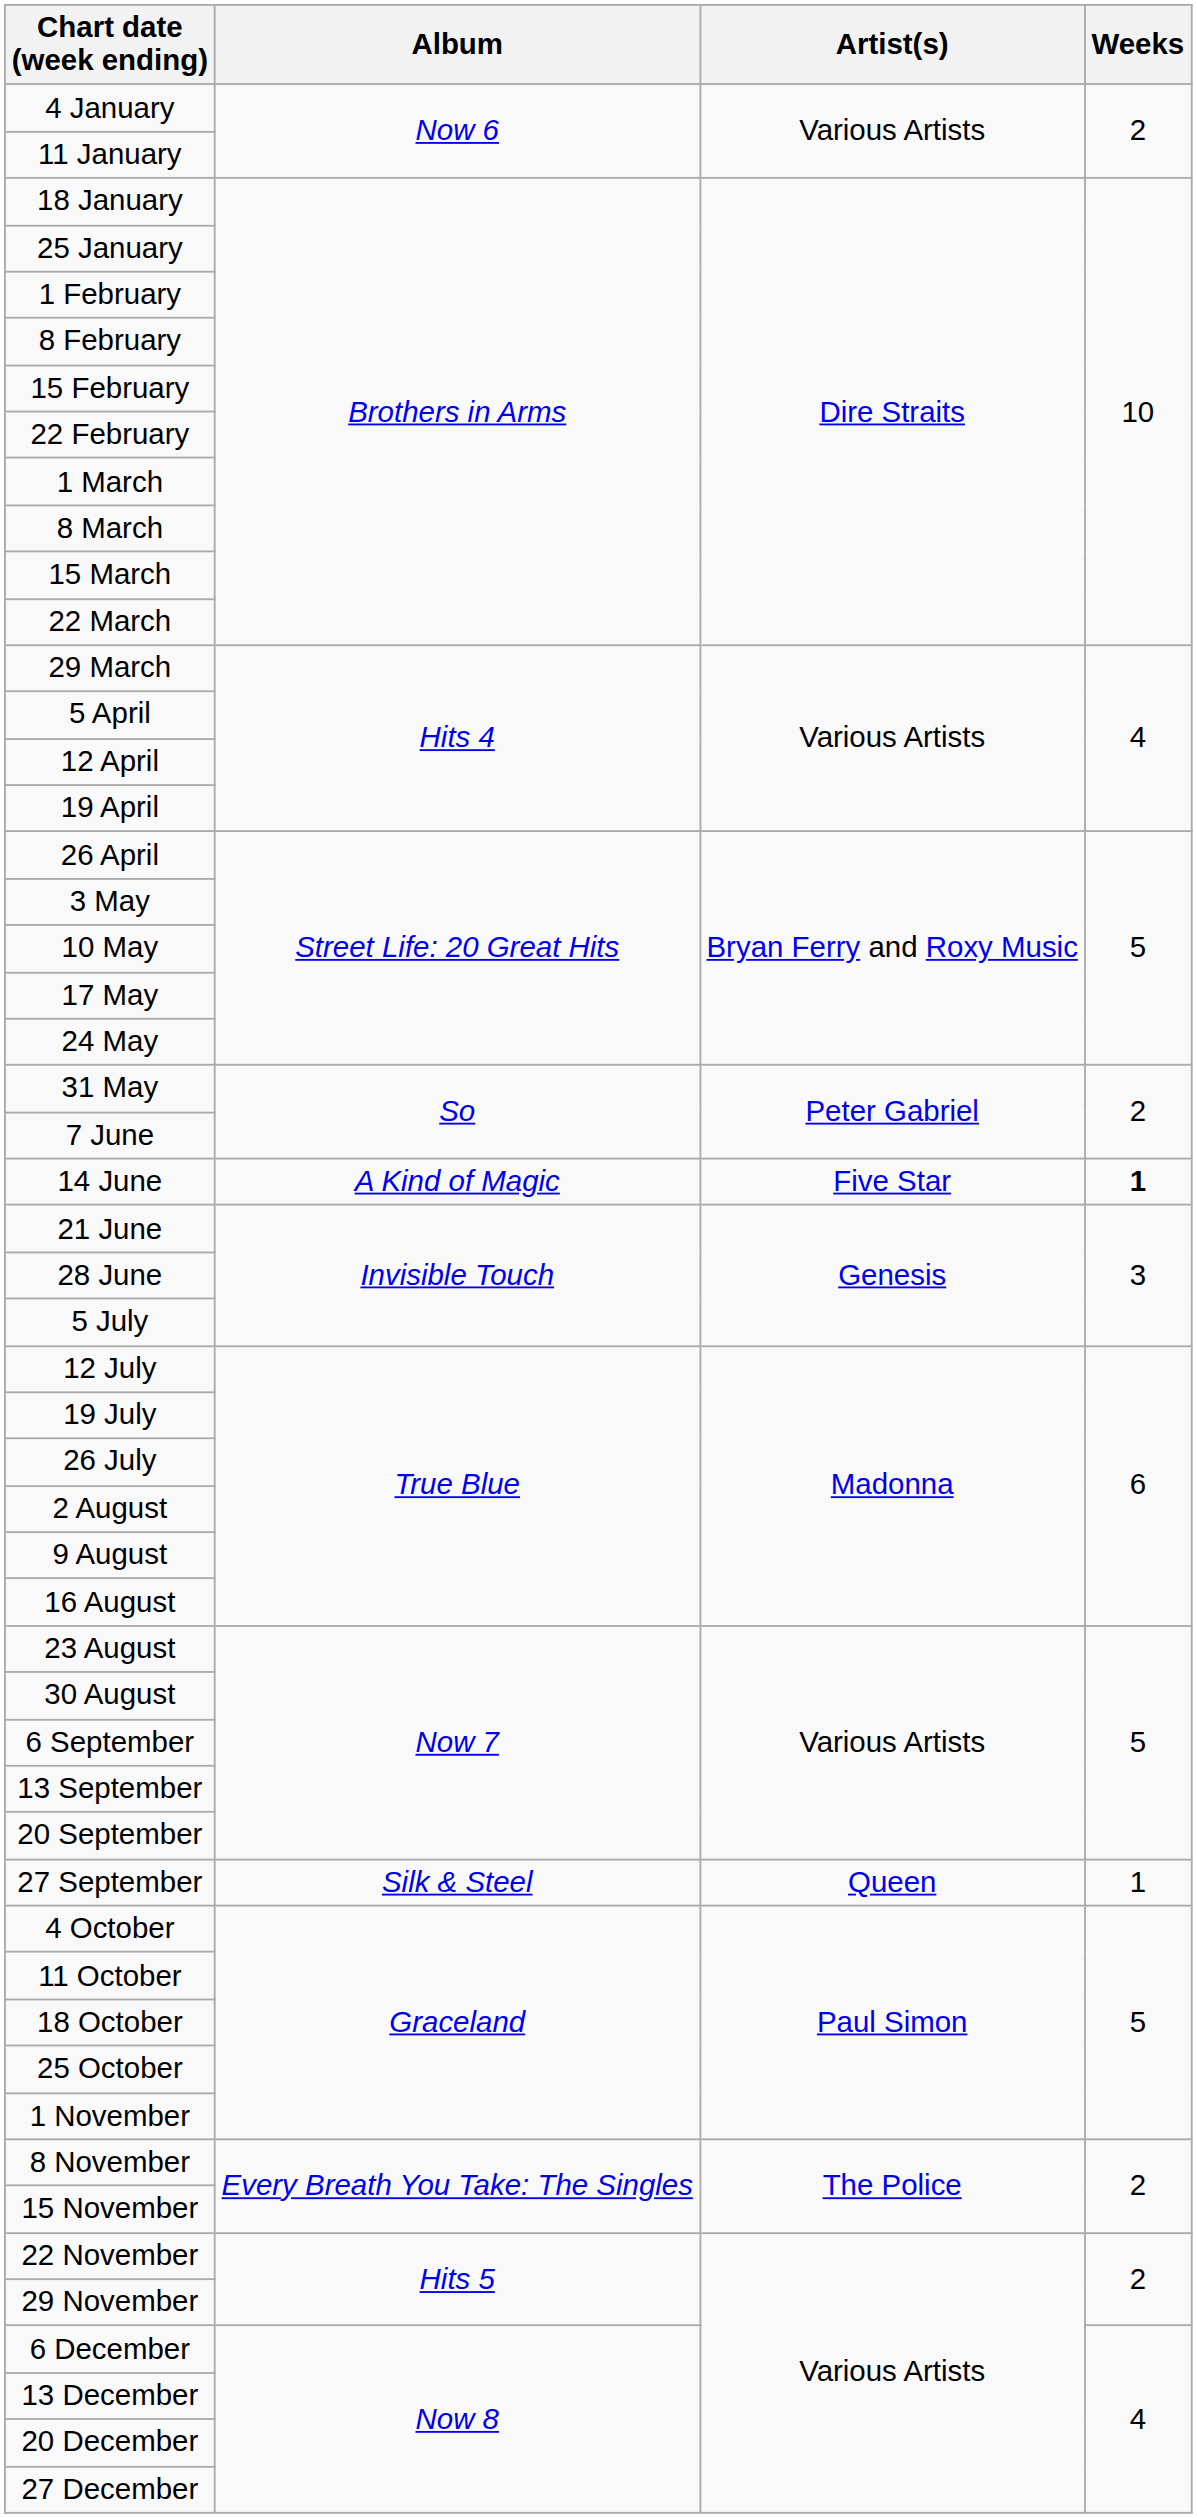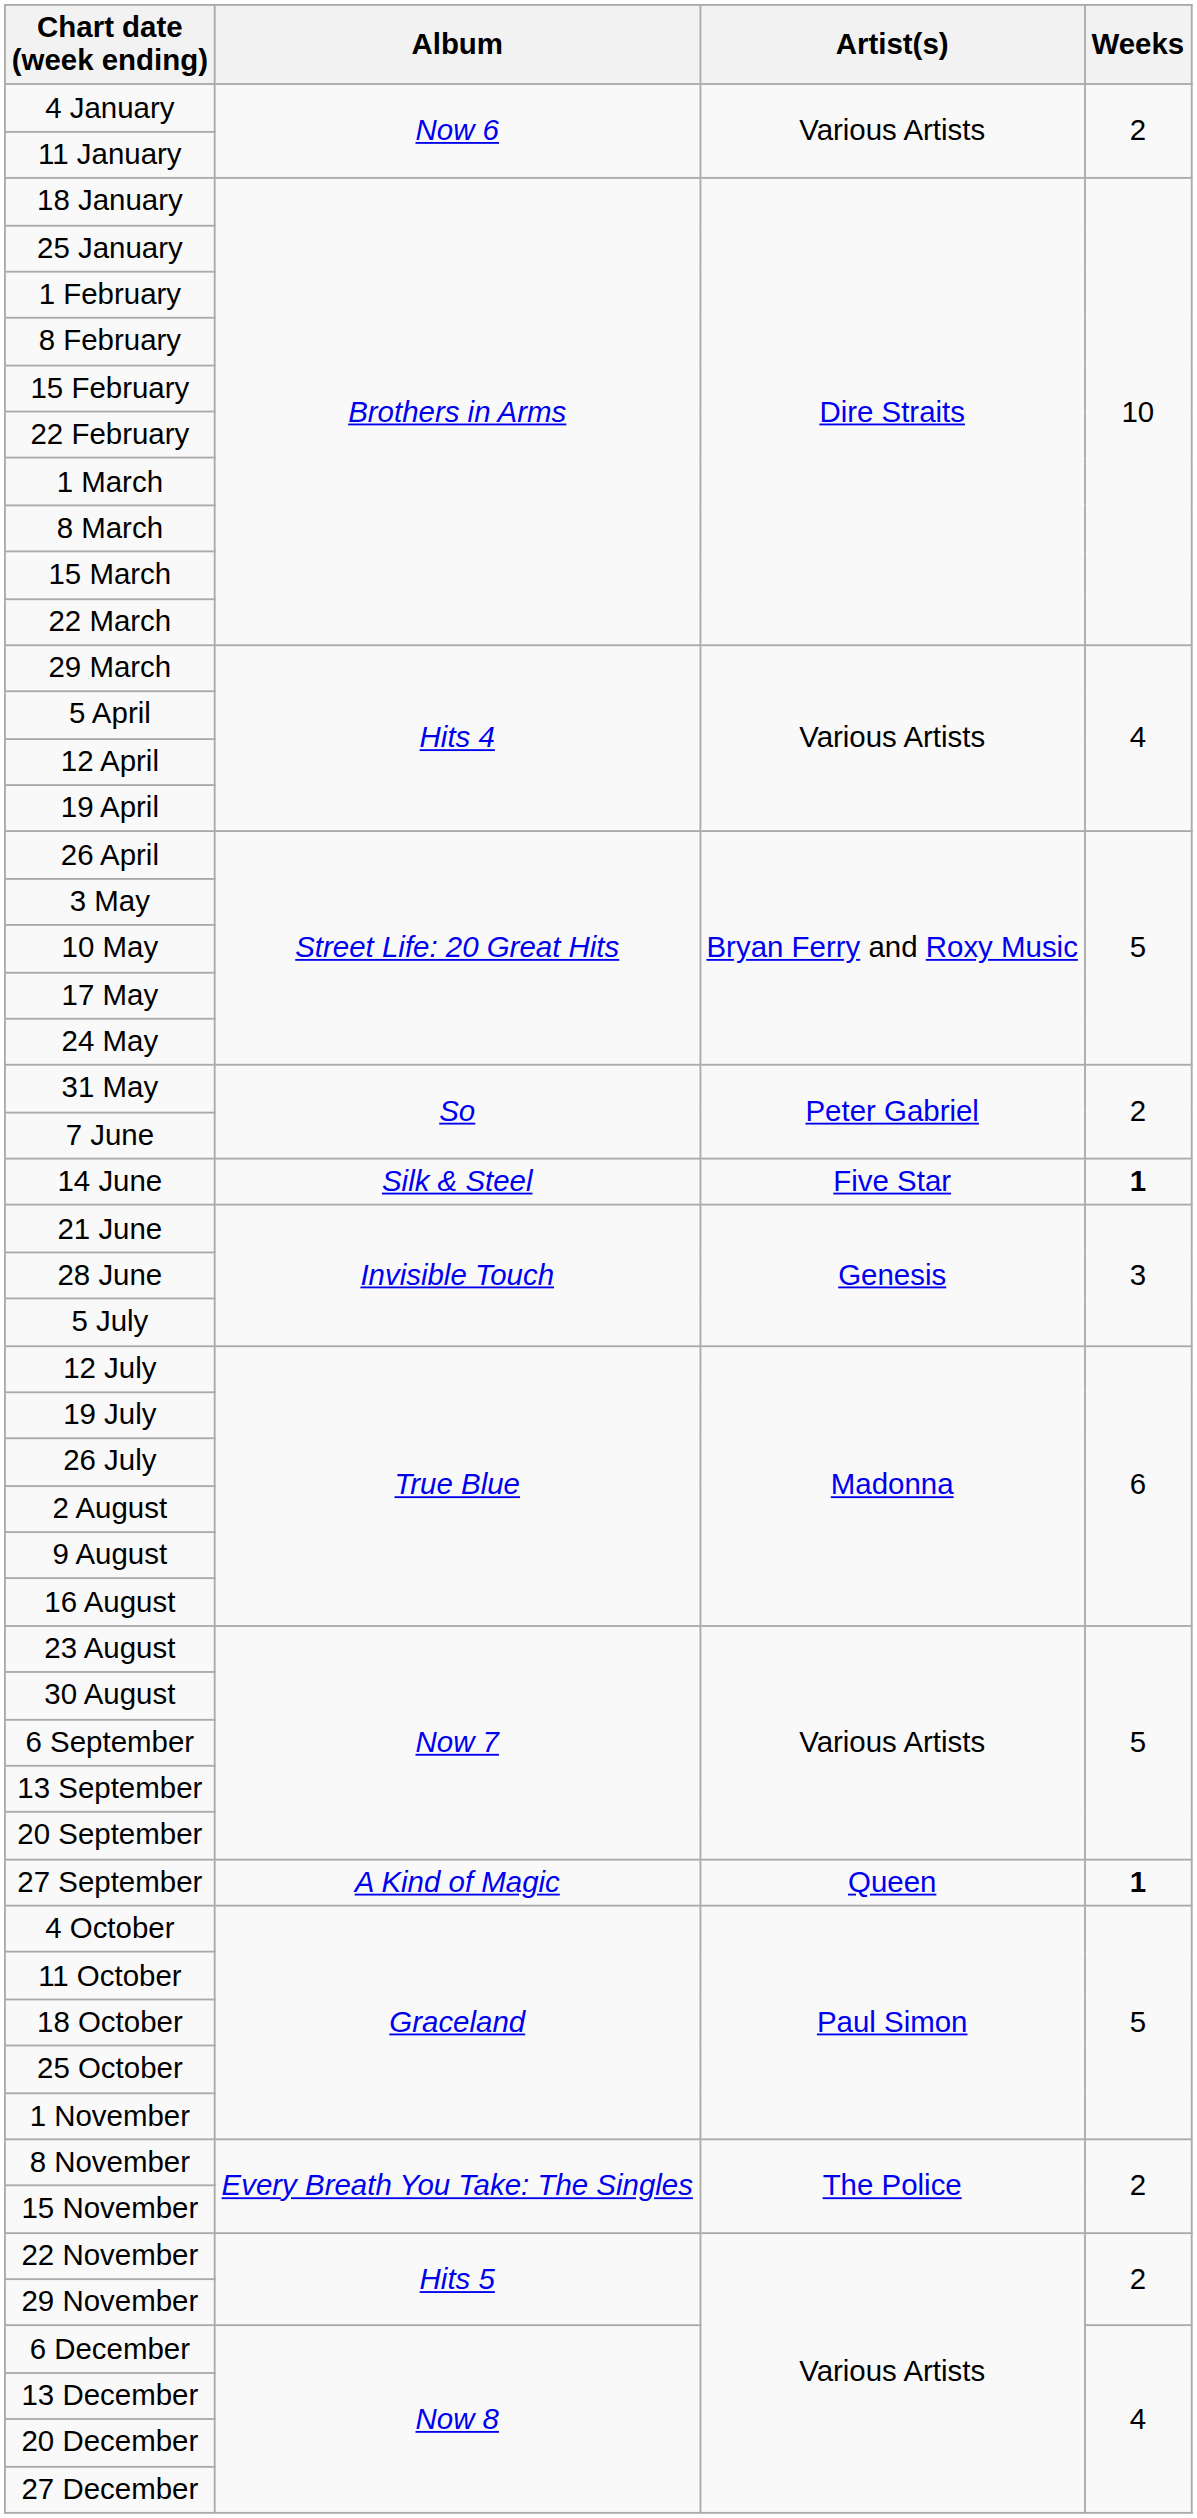14 June | Album: A Kind of Magic -> Silk & Steel
27 September | Album: Silk & Steel -> A Kind of Magic
27 September | Weeks: normal -> bold
